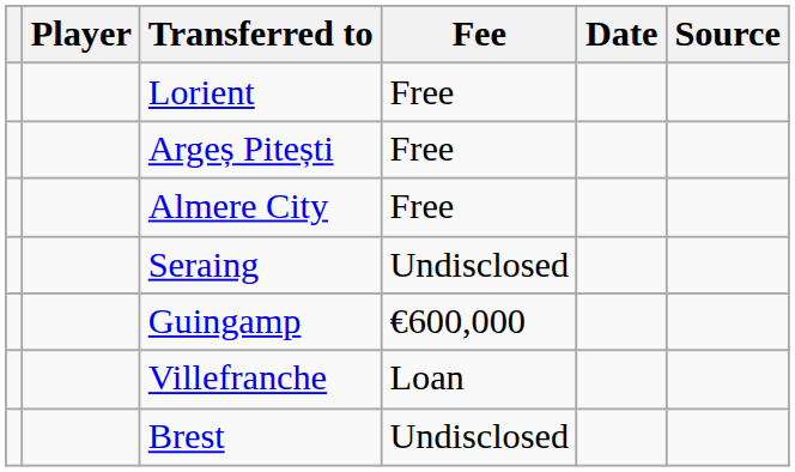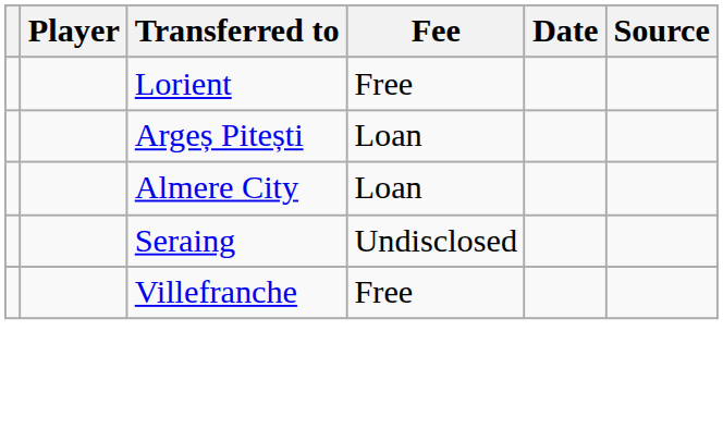Argeș Pitești | Fee: Free -> Loan
Almere City | Fee: Free -> Loan
- row: Guingamp | €600,000
Villefranche | Fee: Loan -> Free
- row: Brest | Undisclosed
